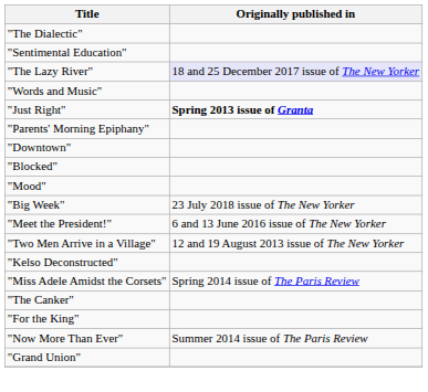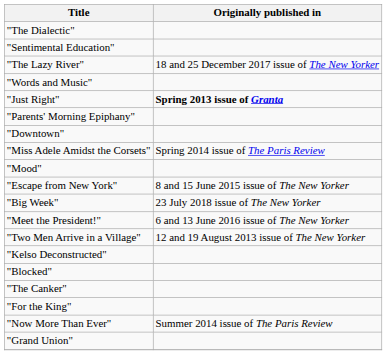"The Lazy River" | Originally published in: lavender background -> no background
rows swapped: "Miss Adele Amidst the Corsets" <-> "Blocked"
+ row: "Escape from New York" | 8 and 15 June 2015 issue of The New Yorker
